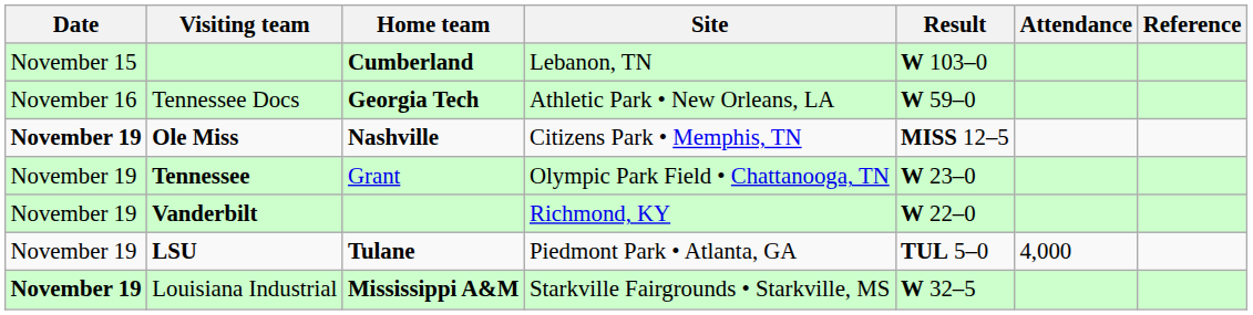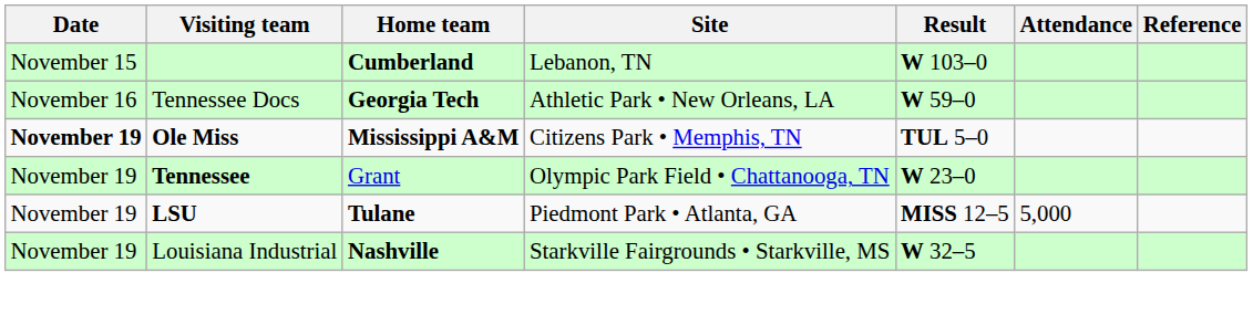Ole Miss | Home team: Nashville -> Mississippi A&M
Ole Miss | Result: MISS 12–5 -> TUL 5–0
- row: November 19 | Vanderbilt | Richmond, KY | W 22–0
LSU | Result: TUL 5–0 -> MISS 12–5
LSU | Attendance: 4,000 -> 5,000
Louisiana Industrial | Date: bold -> normal
Louisiana Industrial | Home team: Mississippi A&M -> Nashville
